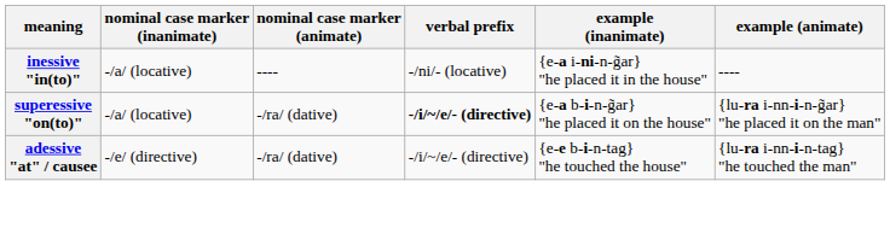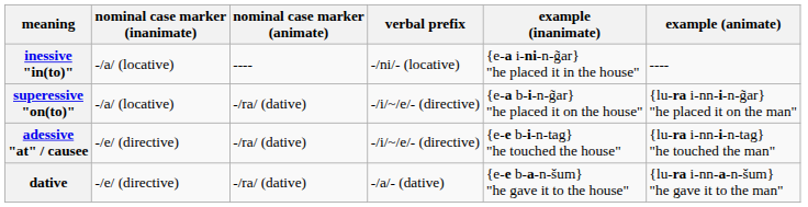superessive "on(to)" | verbal prefix: bold -> normal
+ row: dative | -/e/ (directive) | -/ra/ (dative) | -/a/- (dative) | {e-e b-a-n-šum} "he gave it to the house" | {lu-ra i-nn-a-n-šum} "he gave it to the man"
